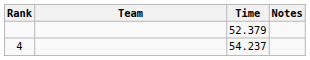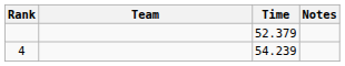4 | Time: 54.237 -> 54.239
